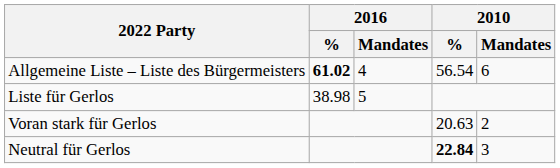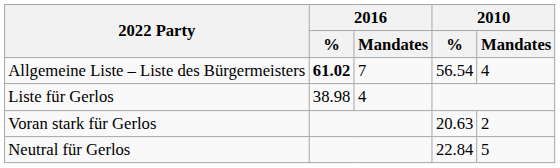Allgemeine Liste – Liste des Bürgermeisters | 2016 / Mandates: 4 -> 7
Allgemeine Liste – Liste des Bürgermeisters | 2010 / Mandates: 6 -> 4
Liste für Gerlos | 2016 / Mandates: 5 -> 4
Neutral für Gerlos | 2010 / %: bold -> normal
Neutral für Gerlos | 2010 / Mandates: 3 -> 5
